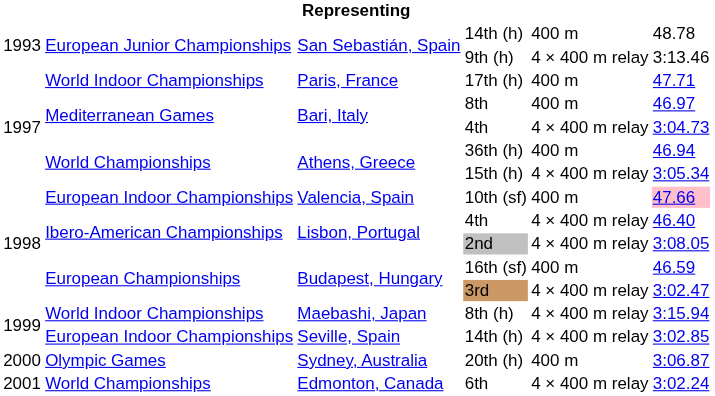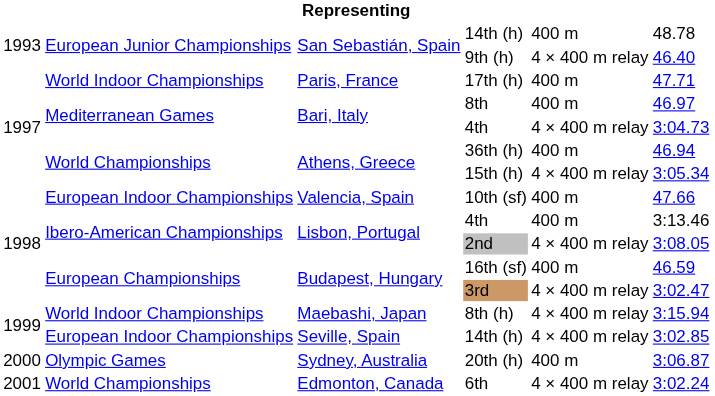9th (h) | column 6: 3:13.46 -> 46.40
10th (sf) | column 6: pink background -> no background
Lisbon, Portugal / 4th | column 5: 4 × 400 m relay -> 400 m
Lisbon, Portugal / 4th | column 6: 46.40 -> 3:13.46
